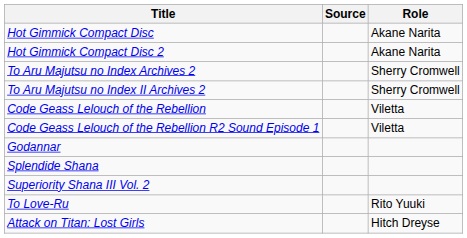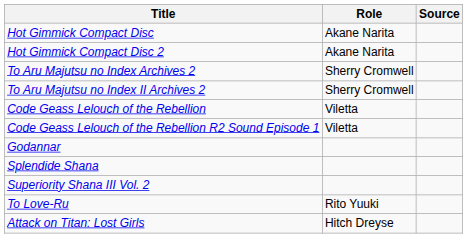columns swapped: Role <-> Source
